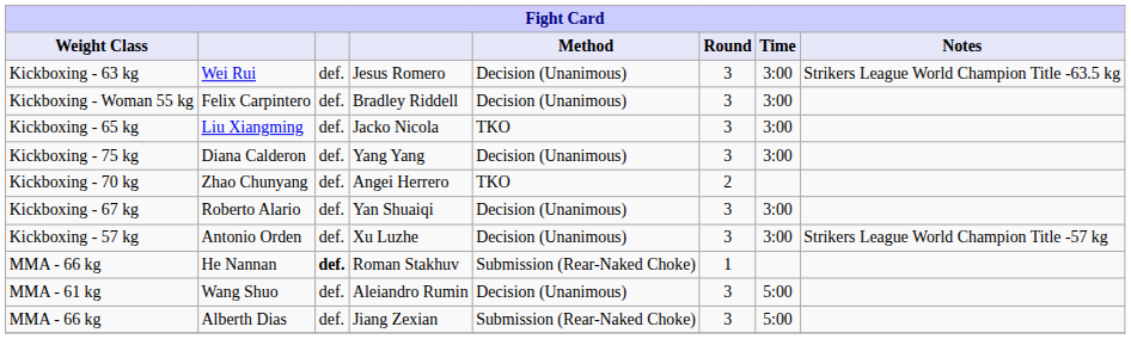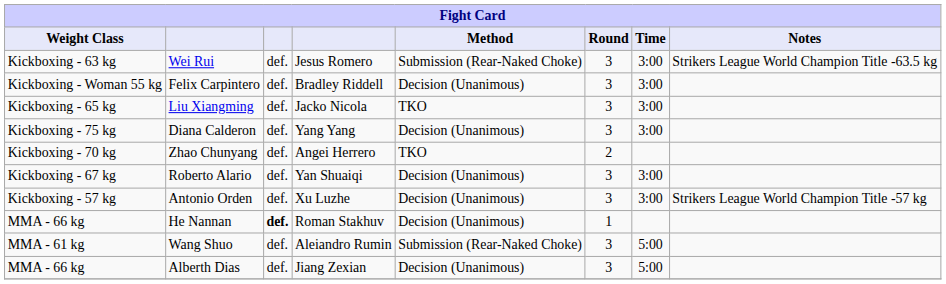Wei Rui | Method: Decision (Unanimous) -> Submission (Rear-Naked Choke)
He Nannan | Method: Submission (Rear-Naked Choke) -> Decision (Unanimous)
Wang Shuo | Method: Decision (Unanimous) -> Submission (Rear-Naked Choke)
Alberth Dias | Method: Submission (Rear-Naked Choke) -> Decision (Unanimous)
